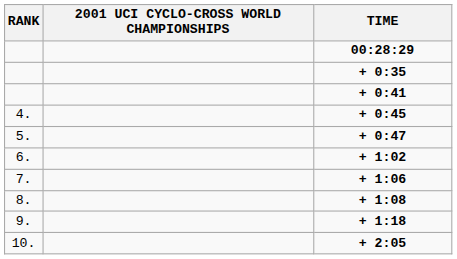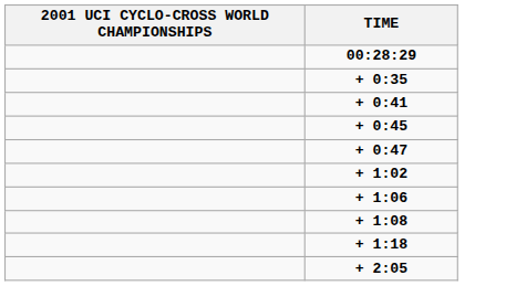- column: RANK | 4. | 5. | 6. | 7. | 8. | 9. | 10.
